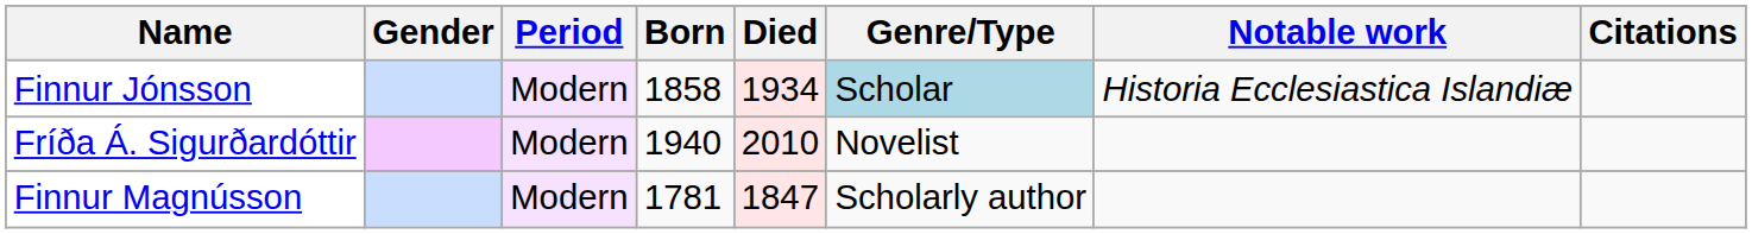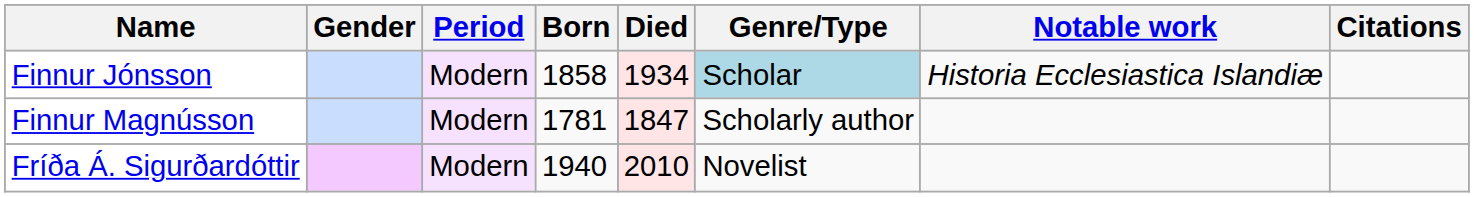rows swapped: Finnur Magnússon <-> Fríða Á. Sigurðardóttir
